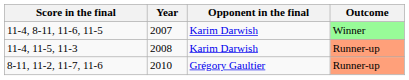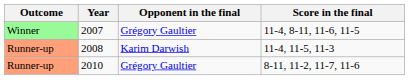columns swapped: Outcome <-> Score in the final
2007 | Opponent in the final: Karim Darwish -> Grégory Gaultier
